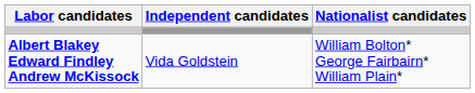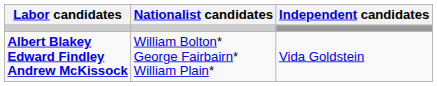columns swapped: Nationalist candidates <-> Independent candidates
